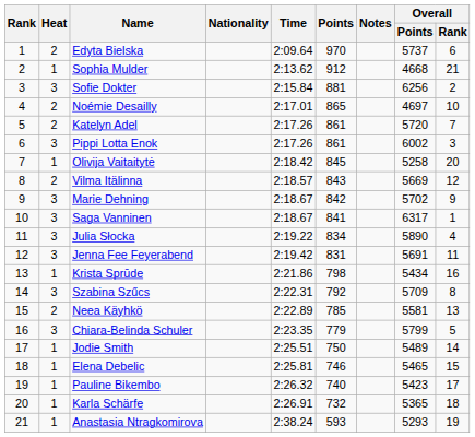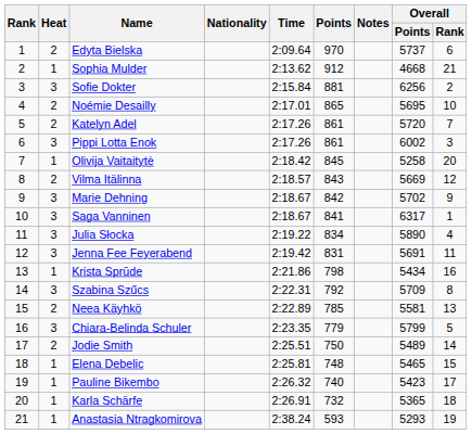Noémie Desailly | Overall / Points: 4697 -> 5695
Jodie Smith | Heat: 1 -> 2
Elena Debelic | Points: 746 -> 748
